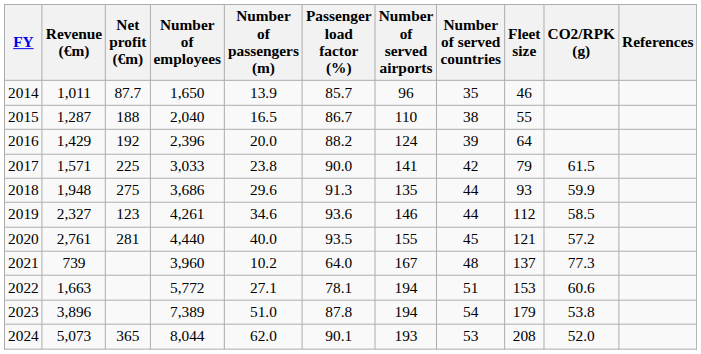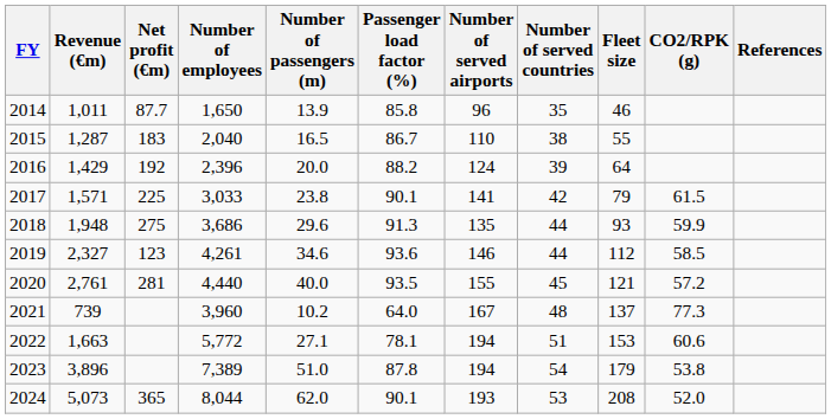2014 | Passenger load factor (%): 85.7 -> 85.8
2015 | Net profit (€m): 188 -> 183
2017 | Passenger load factor (%): 90.0 -> 90.1
